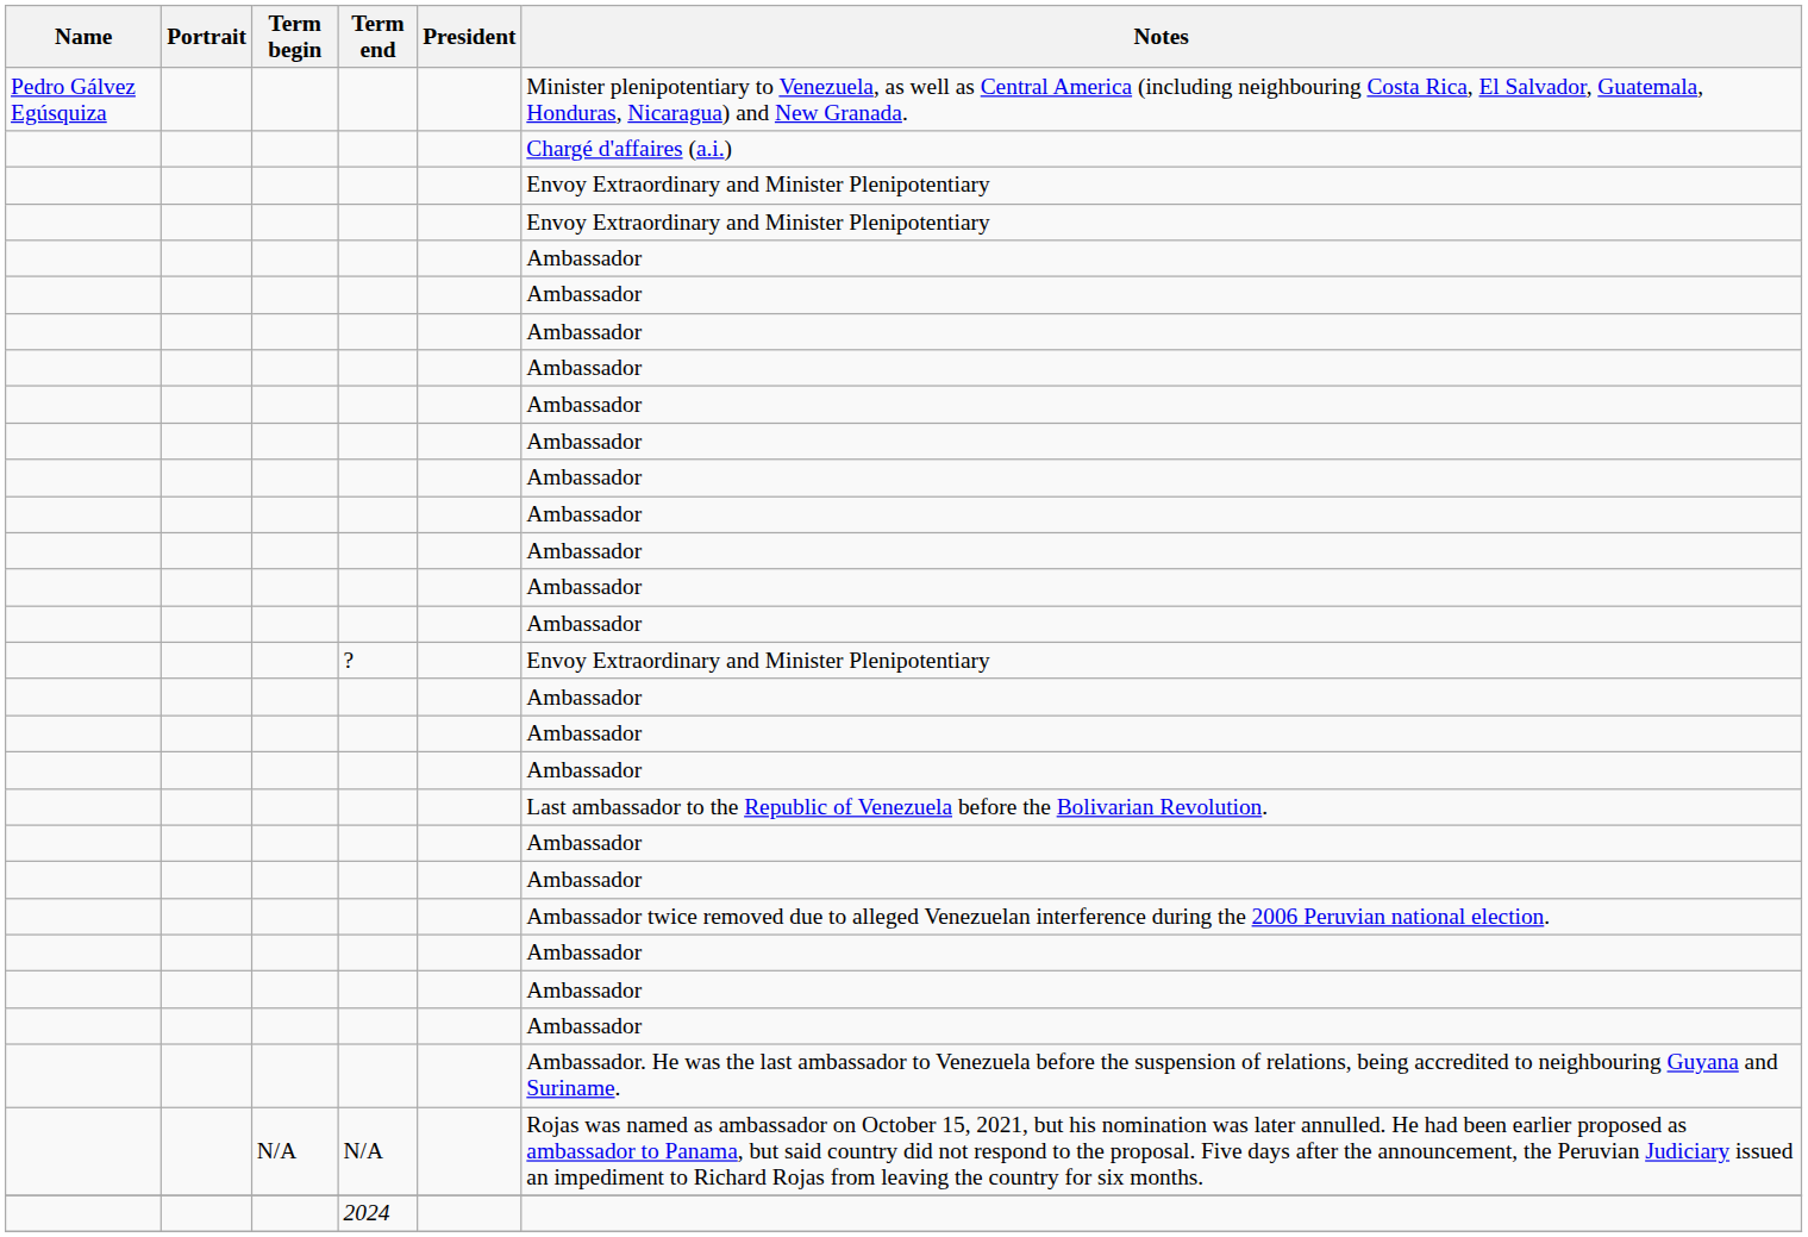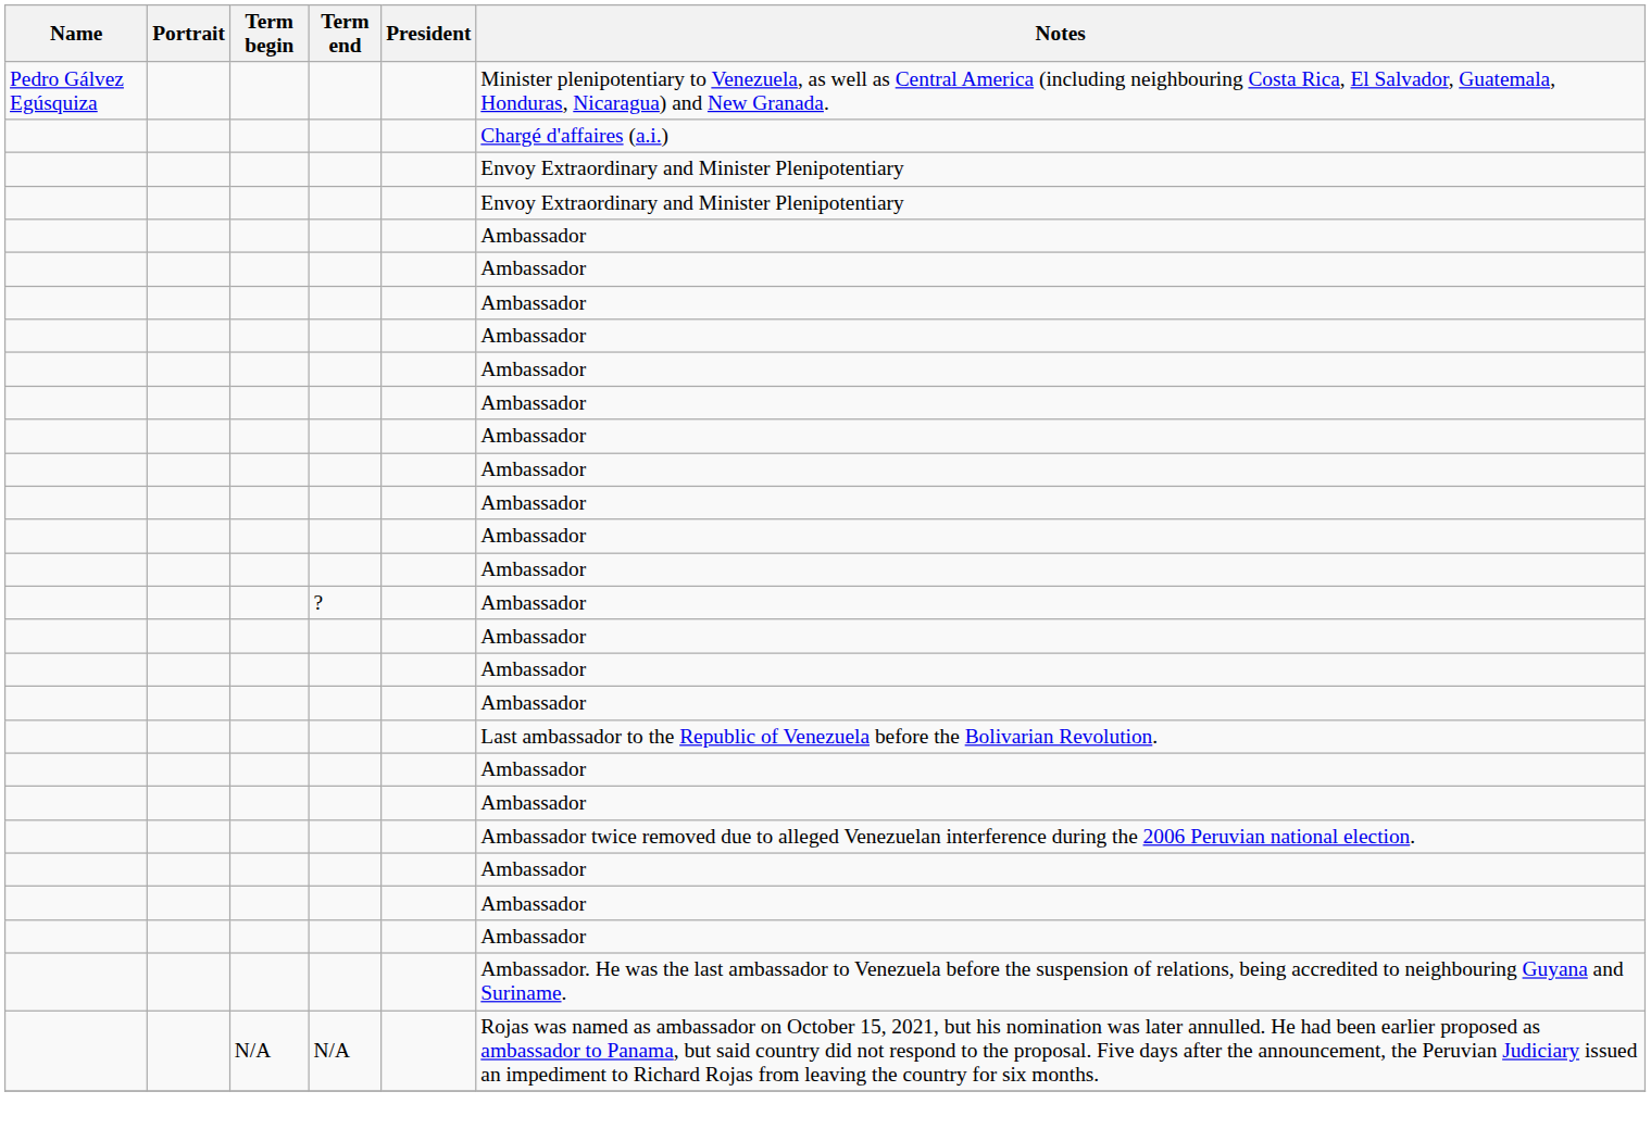? | Notes: Envoy Extraordinary and Minister Plenipotentiary -> Ambassador
- row: 2024
